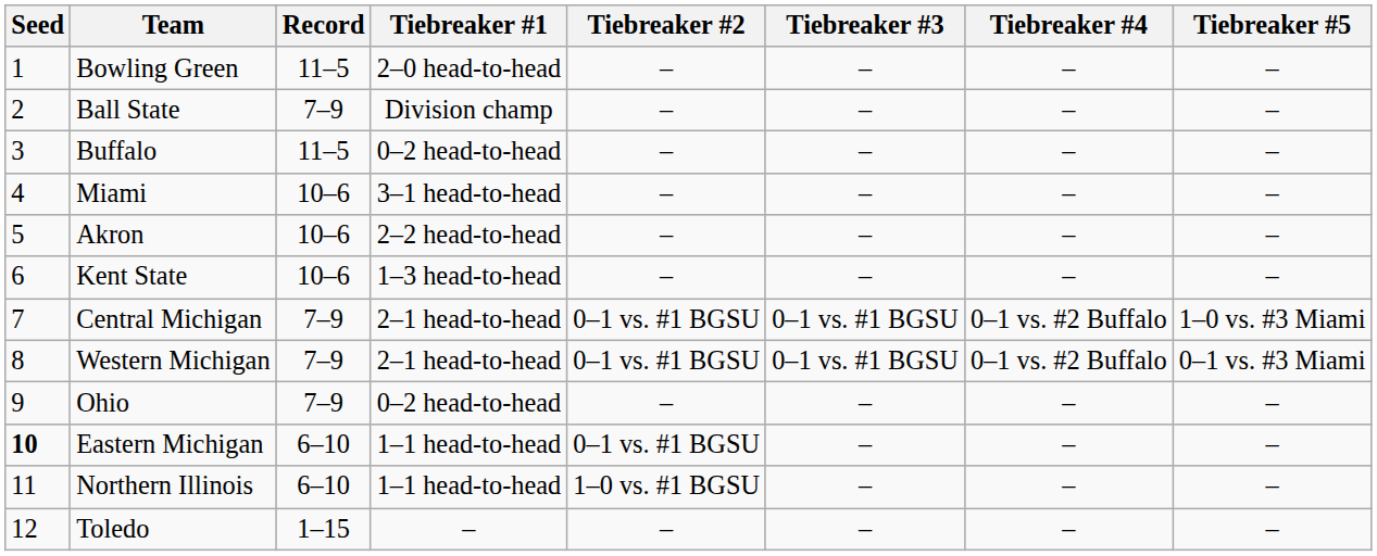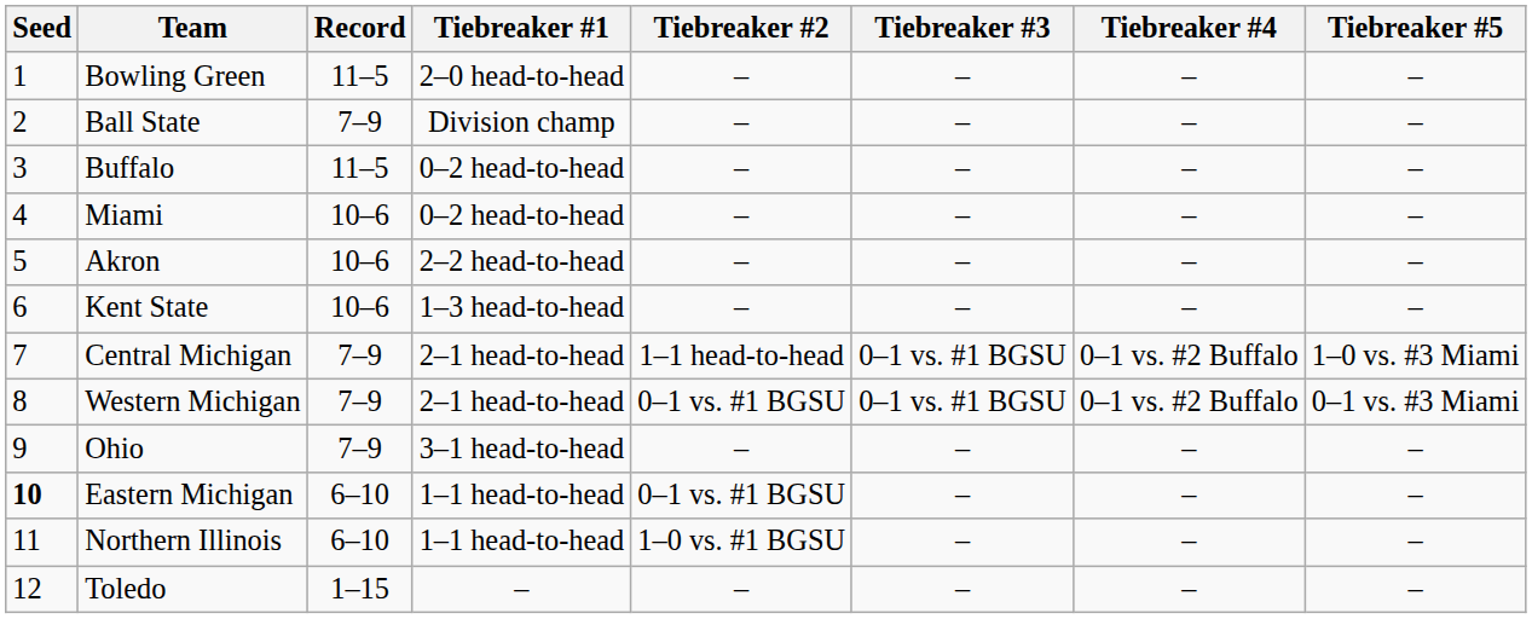Miami | Tiebreaker #1: 3–1 head-to-head -> 0–2 head-to-head
Central Michigan | Tiebreaker #2: 0–1 vs. #1 BGSU -> 1–1 head-to-head
Ohio | Tiebreaker #1: 0–2 head-to-head -> 3–1 head-to-head
